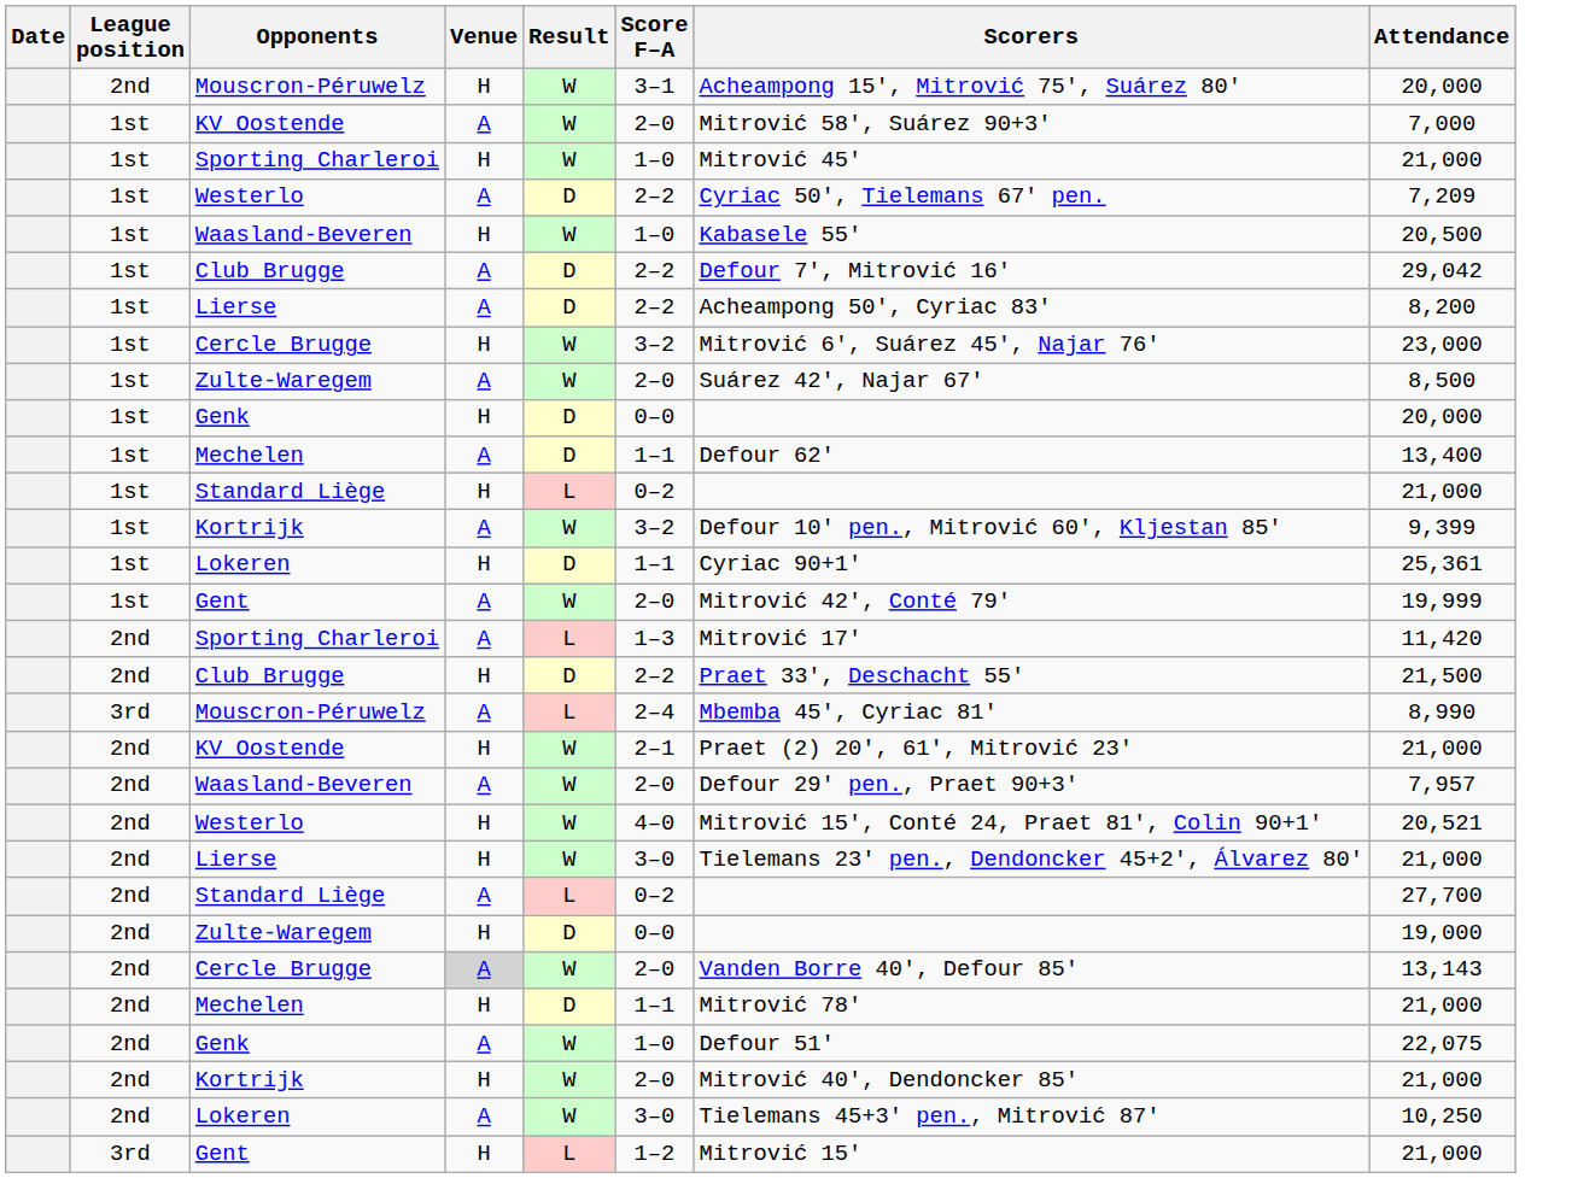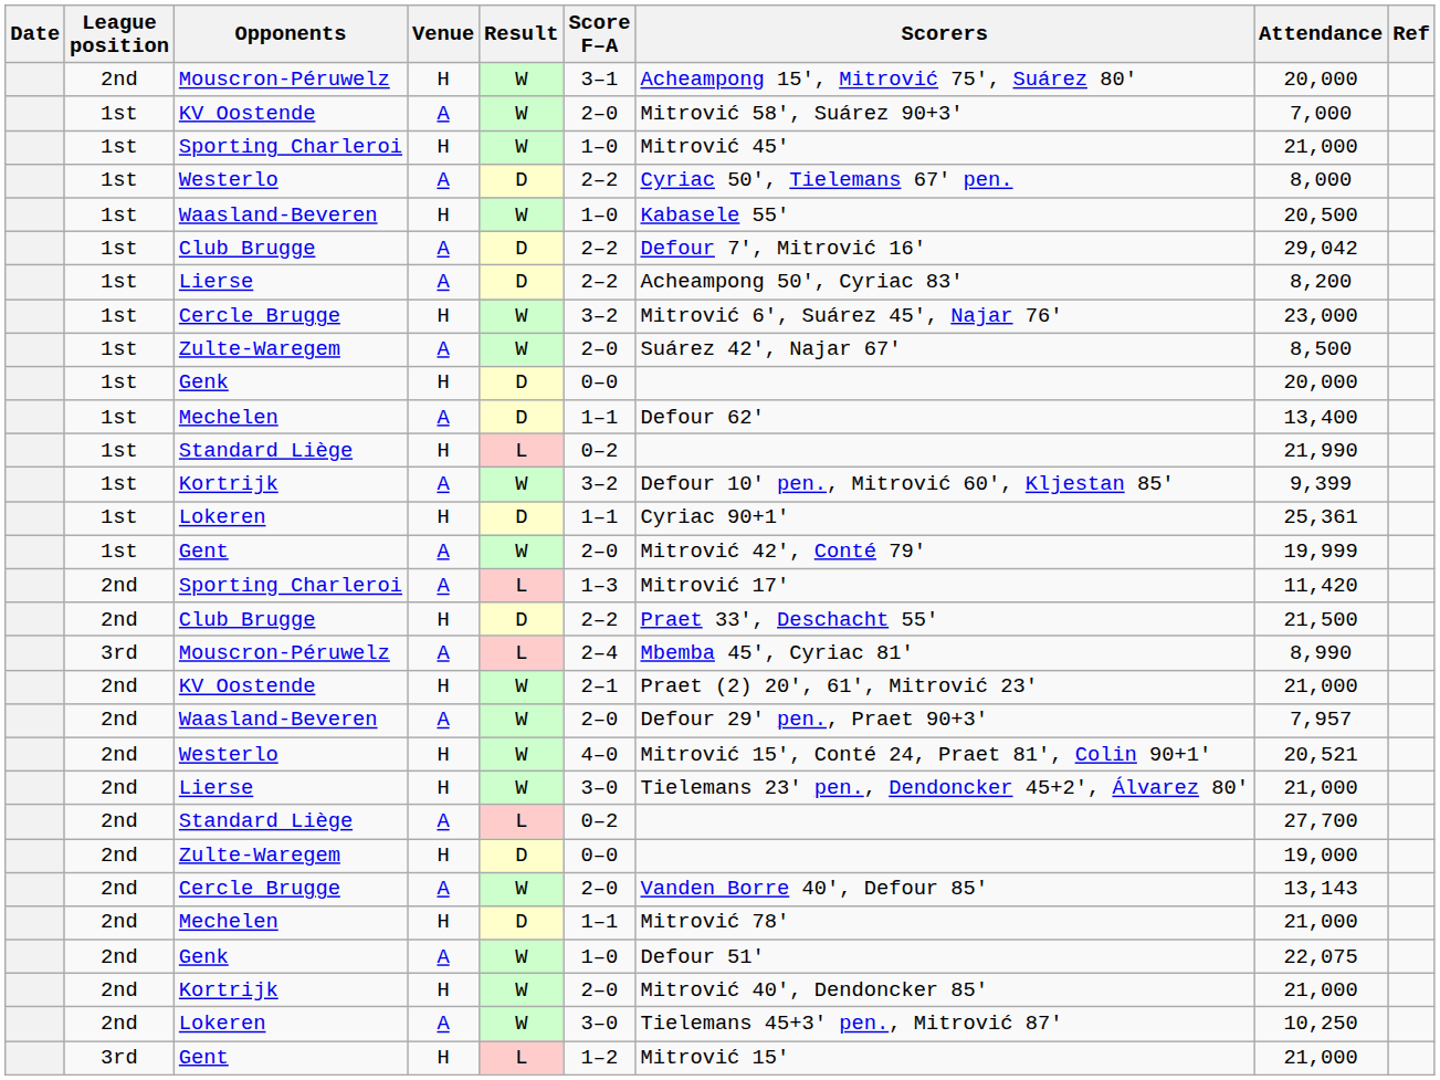+ column: Ref
1st / Westerlo | Attendance: 7,209 -> 8,000
1st / Standard Liège | Attendance: 21,000 -> 21,990
2nd / Cercle Brugge | Venue: lightgrey background -> no background
